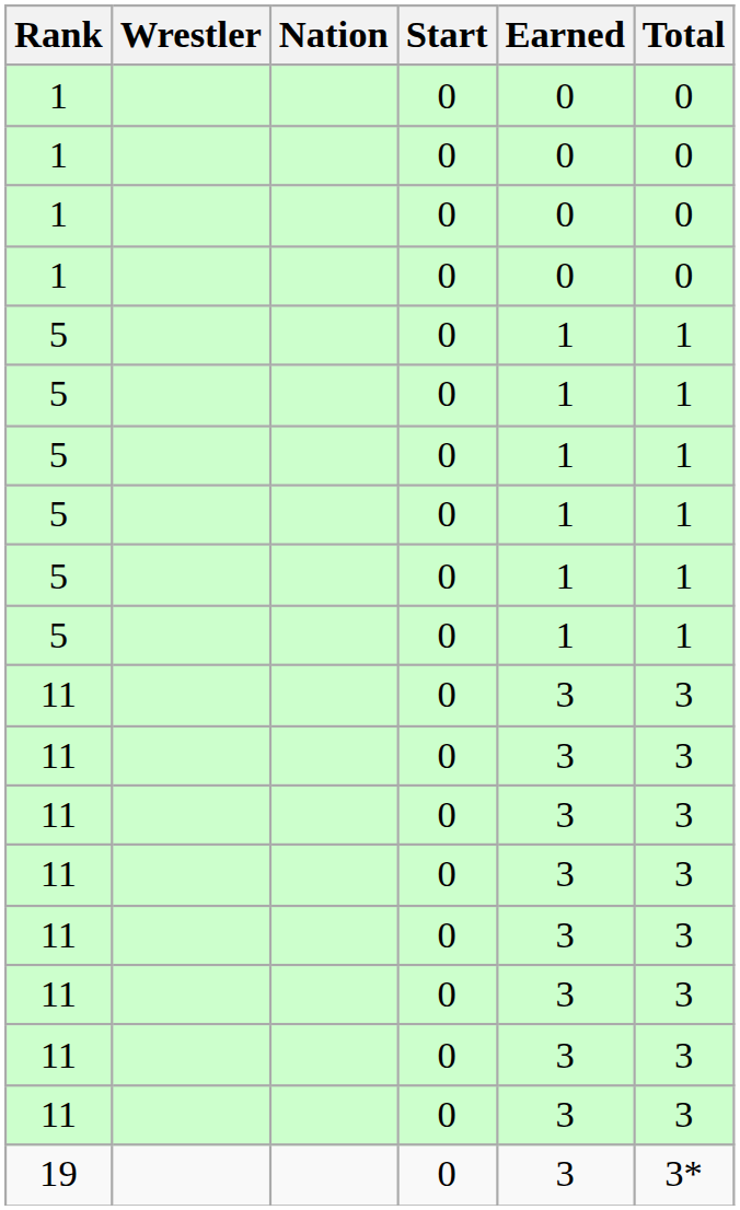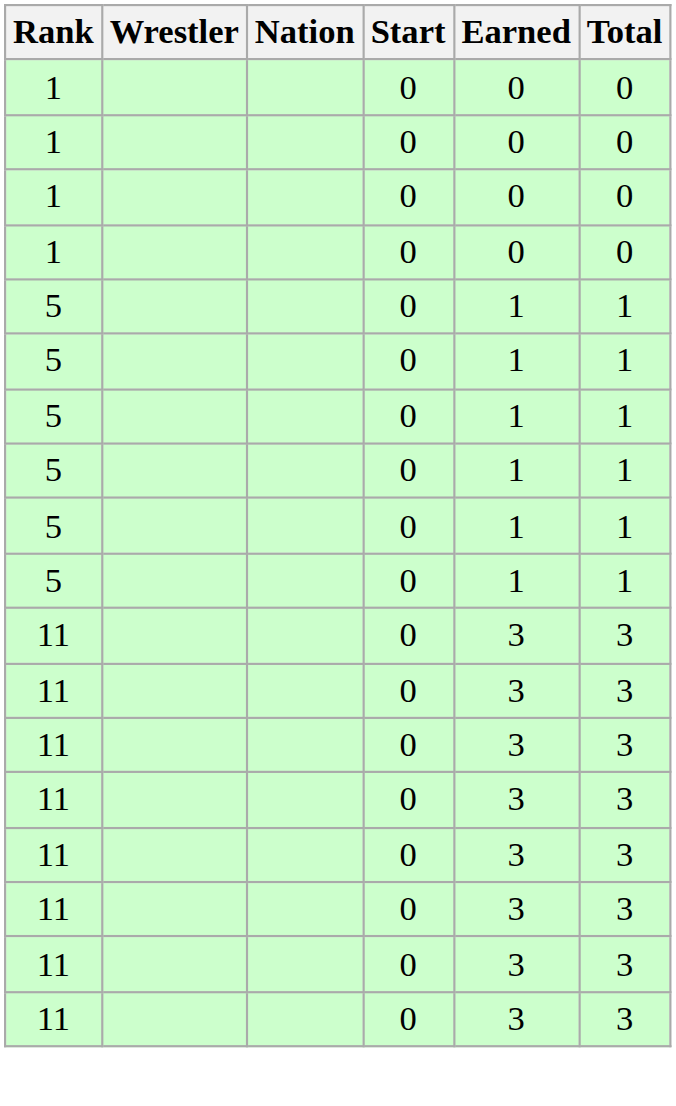- row: 19 | 0 | 3 | 3*
